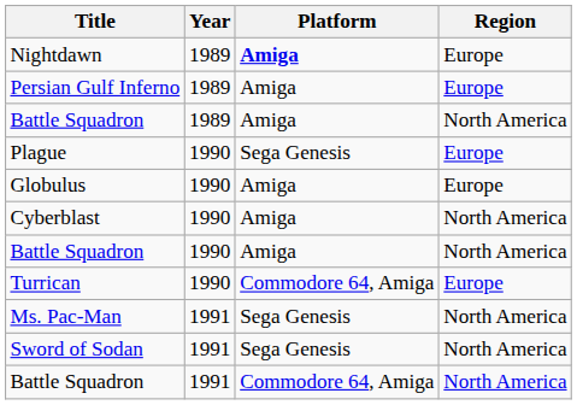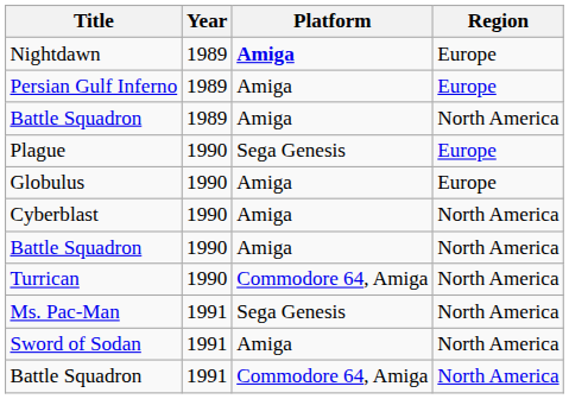Turrican | Region: Europe -> North America
Sword of Sodan | Platform: Sega Genesis -> Amiga
